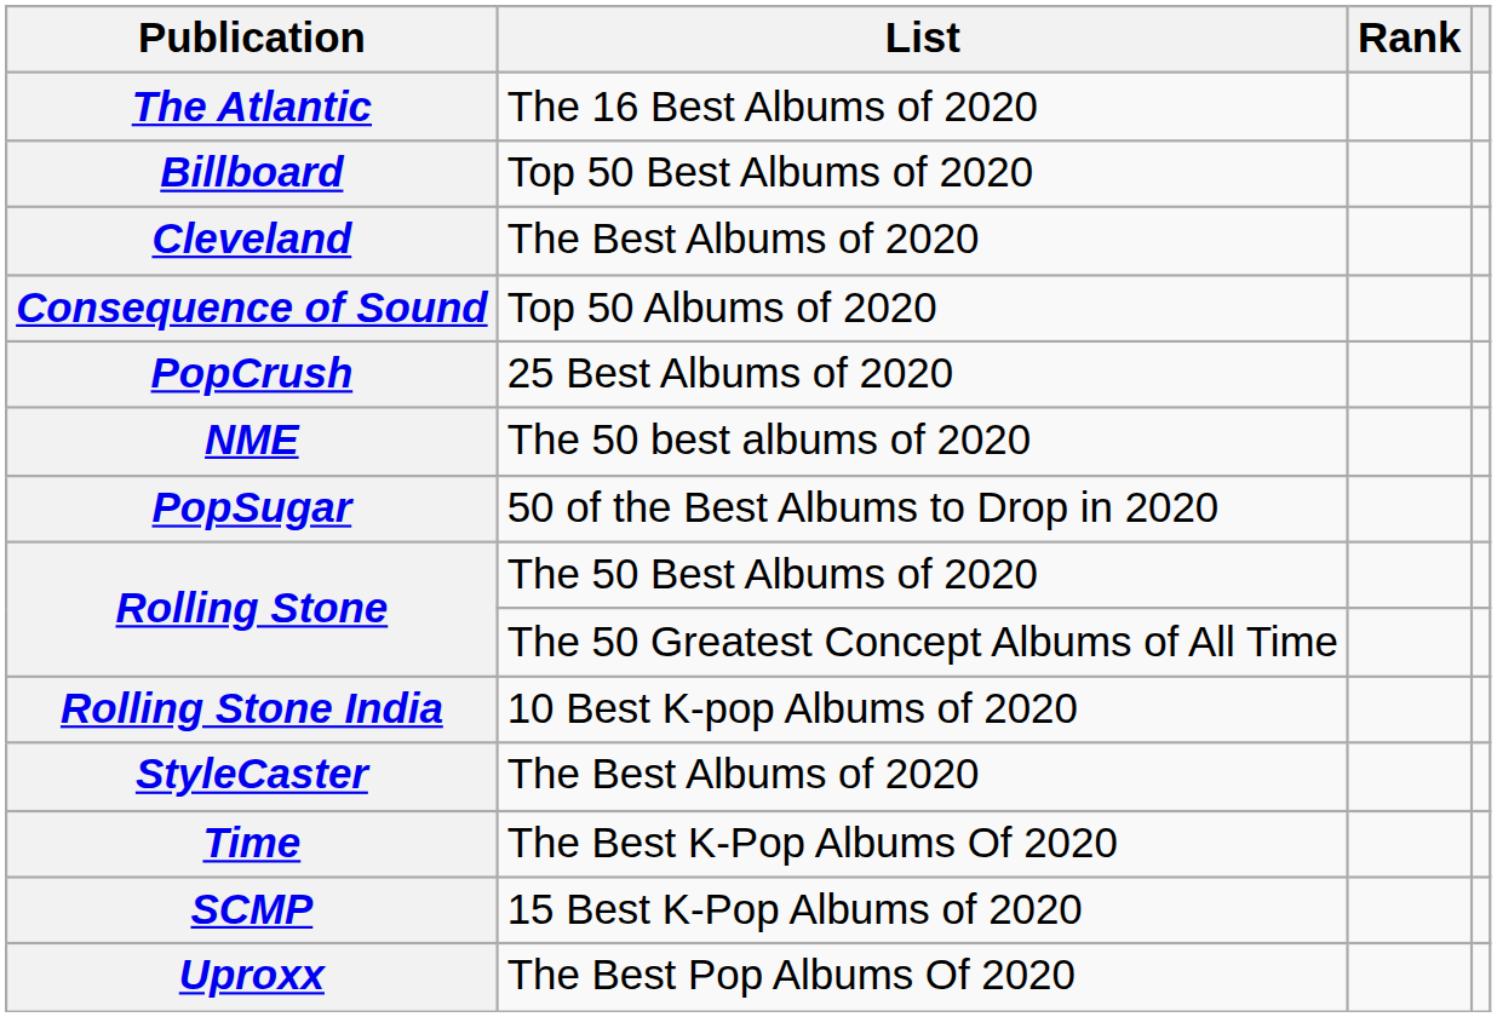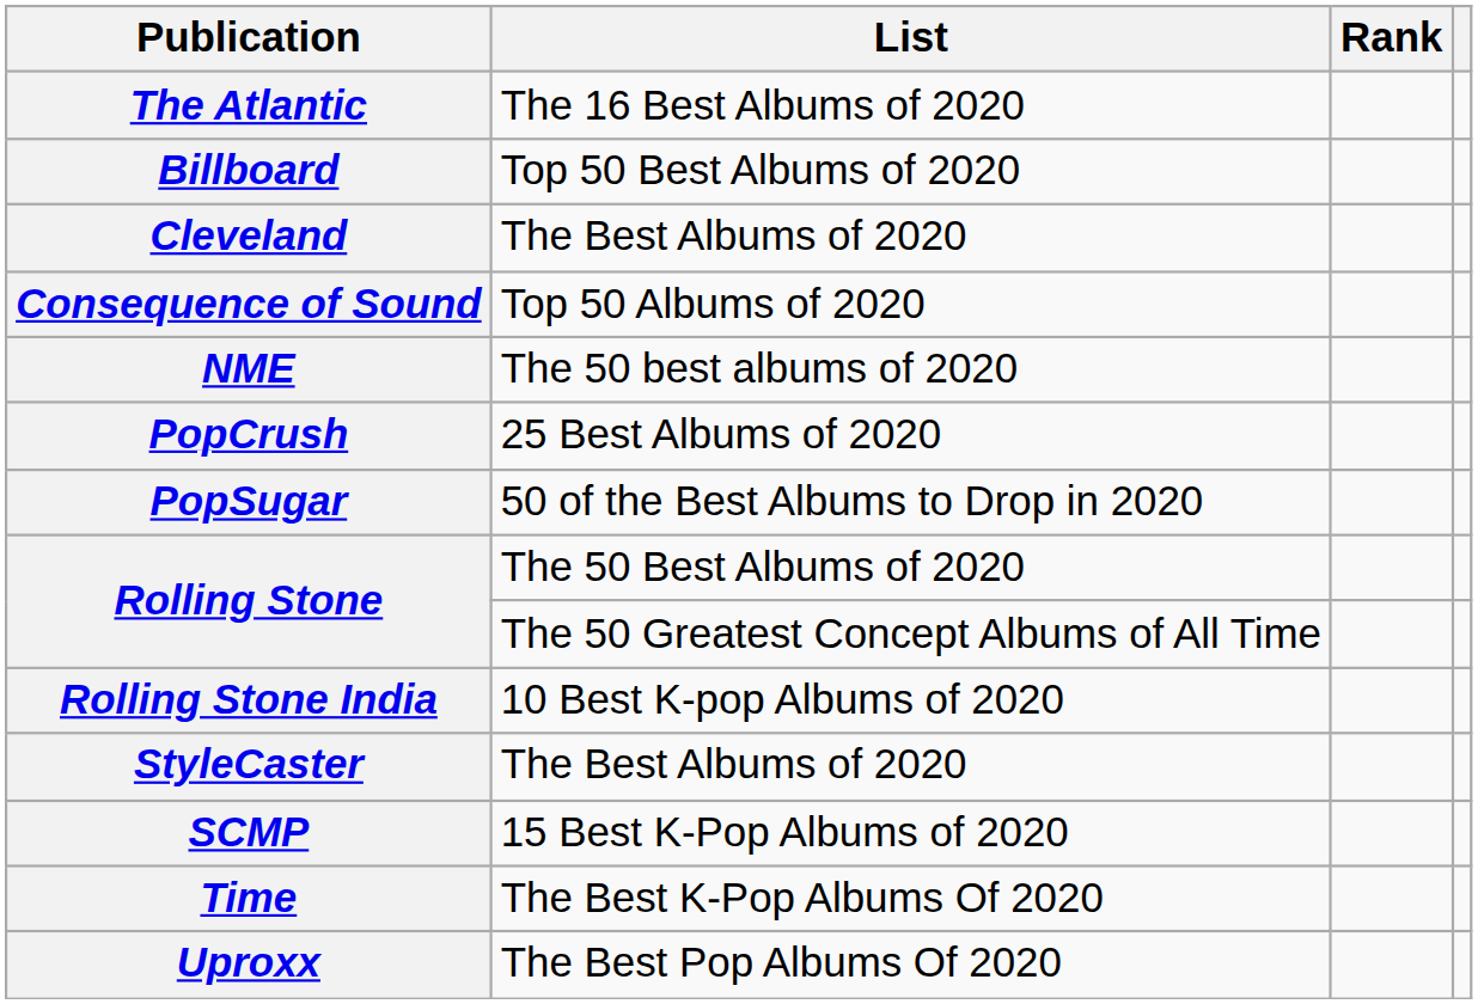rows swapped: NME <-> PopCrush
rows swapped: SCMP <-> Time
